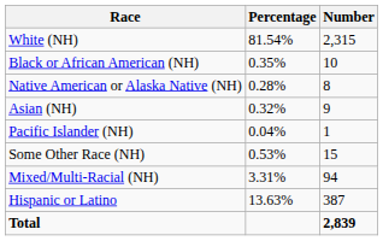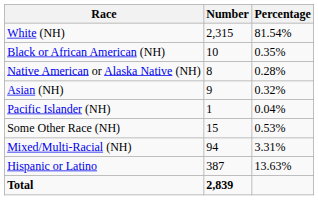columns swapped: Number <-> Percentage
